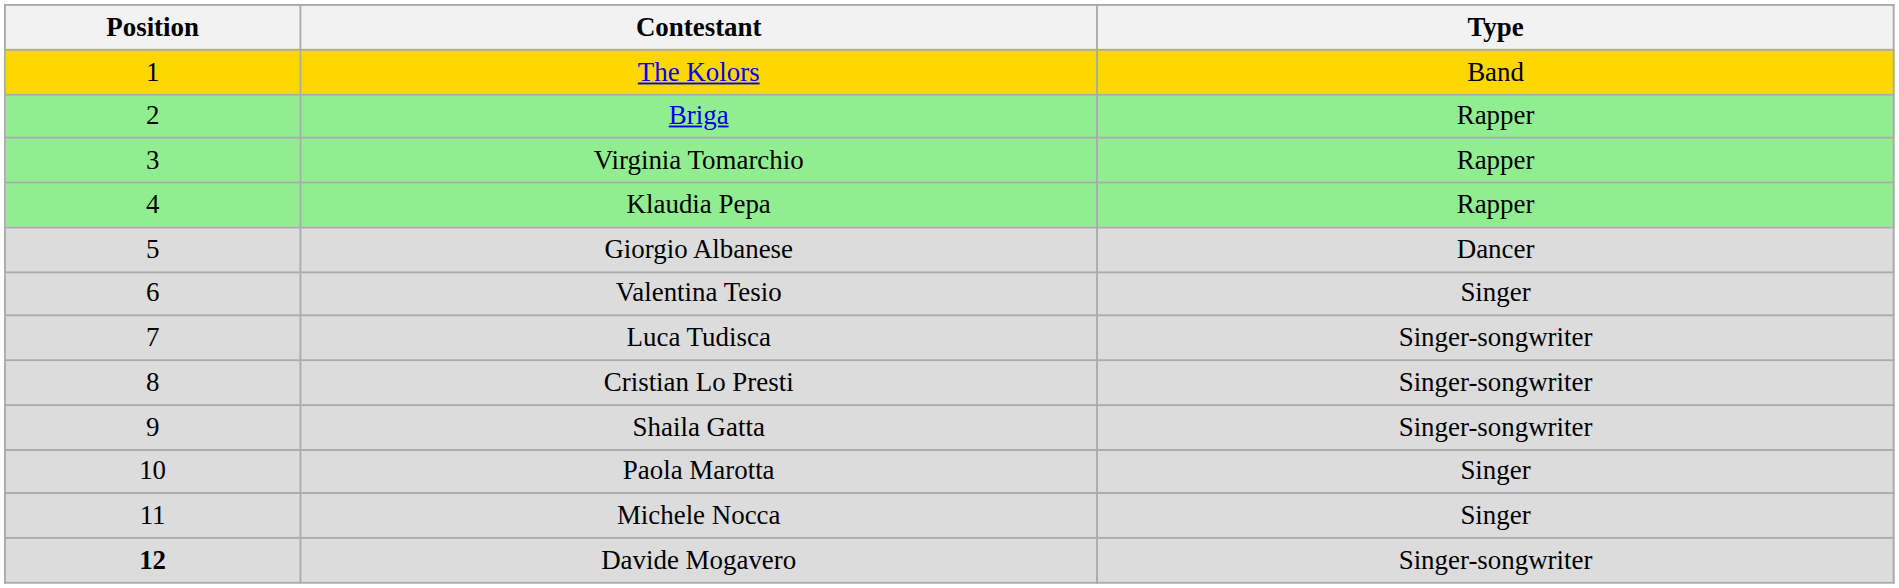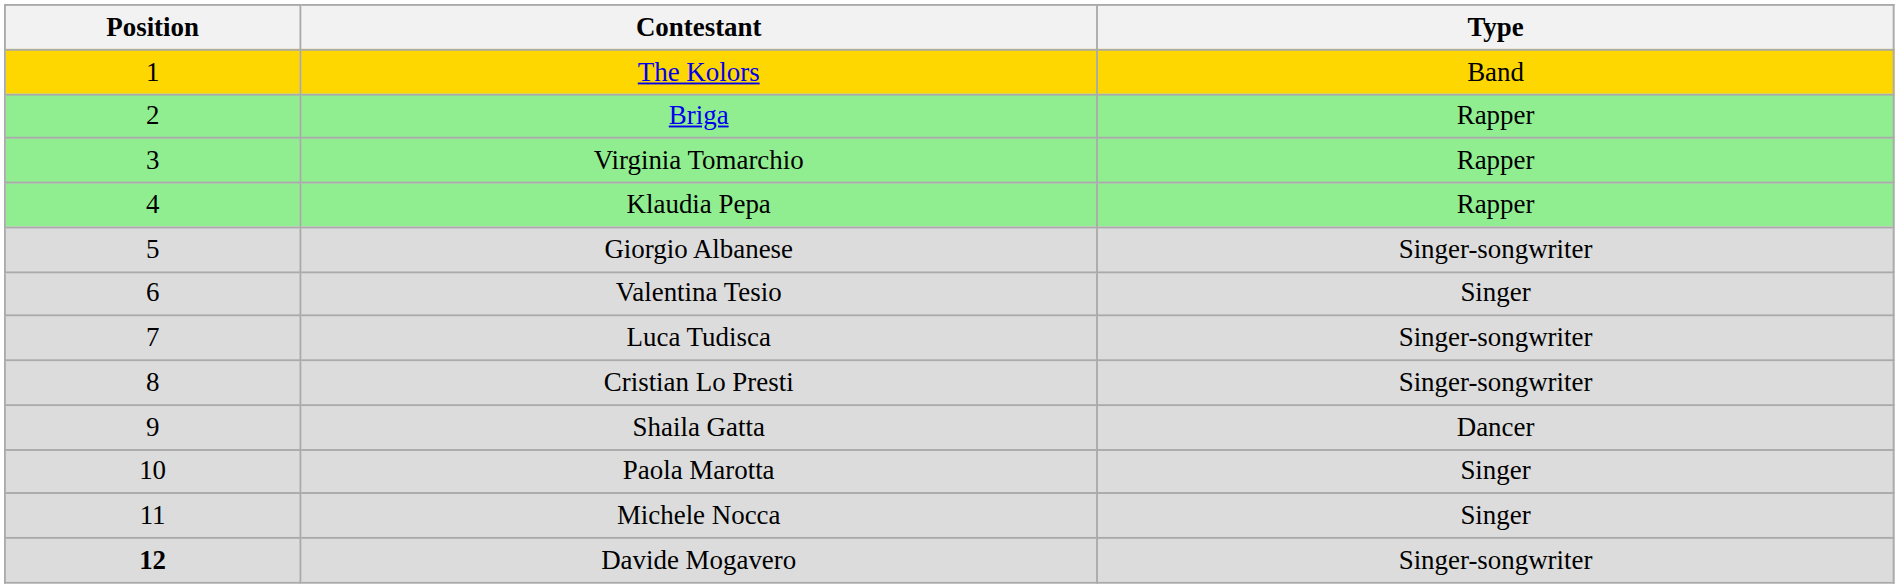Giorgio Albanese | Type: Dancer -> Singer-songwriter
Shaila Gatta | Type: Singer-songwriter -> Dancer
